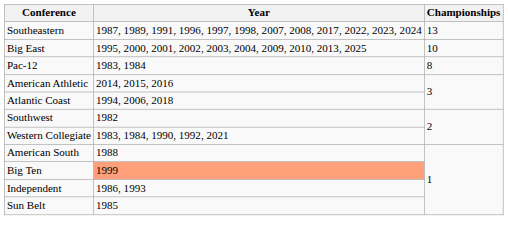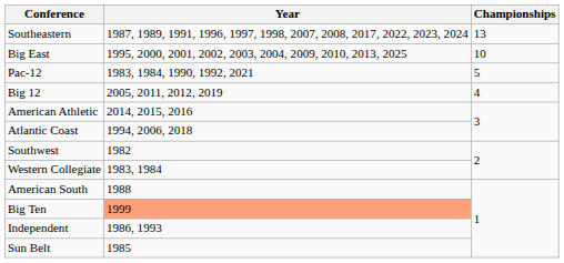Pac-12 | Year: 1983, 1984 -> 1983, 1984, 1990, 1992, 2021
Pac-12 | Championships: 8 -> 5
+ row: Big 12 | 2005, 2011, 2012, 2019 | 4
Western Collegiate | Year: 1983, 1984, 1990, 1992, 2021 -> 1983, 1984
